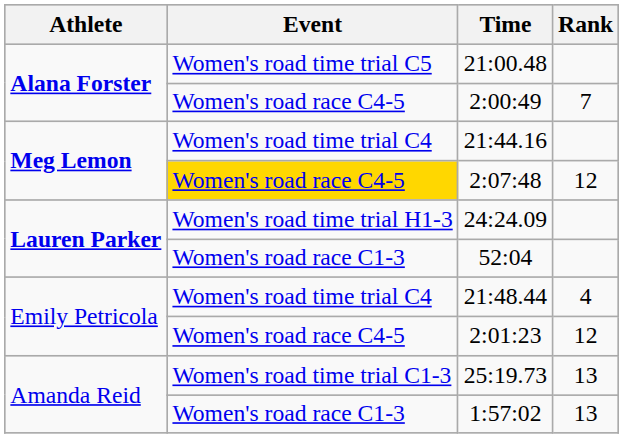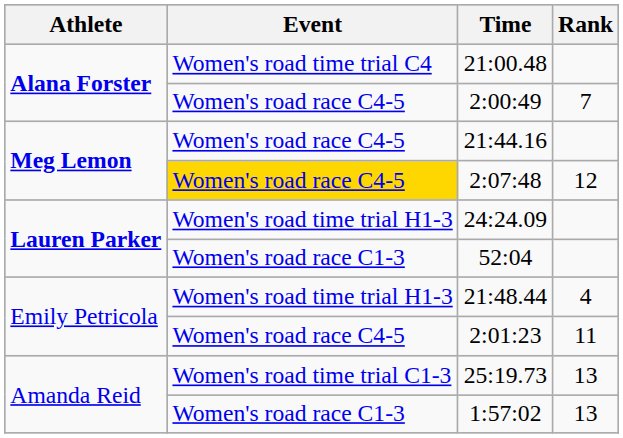21:00.48 | Event: Women's road time trial C5 -> Women's road time trial C4
21:44.16 | Event: Women's road time trial C4 -> Women's road race C4-5
21:48.44 | Event: Women's road time trial C4 -> Women's road time trial H1-3
2:01:23 | Rank: 12 -> 11
